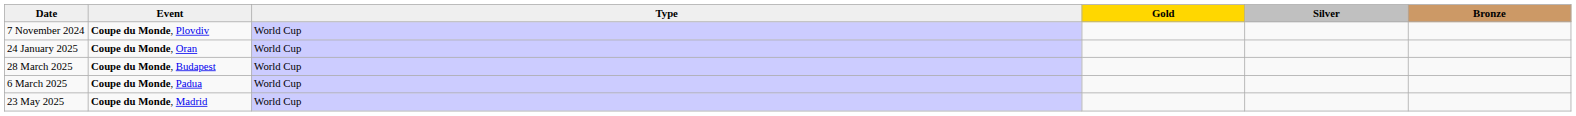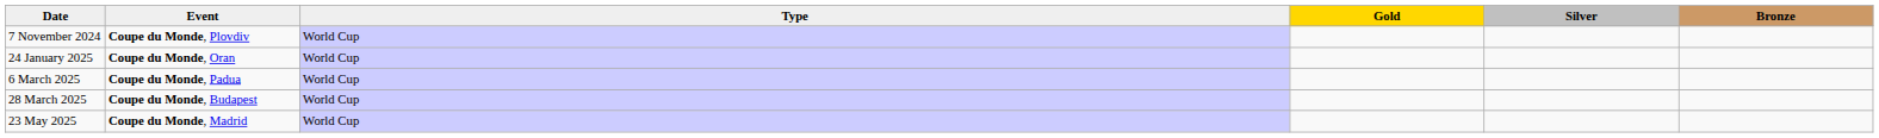rows swapped: 6 March 2025 <-> 28 March 2025
